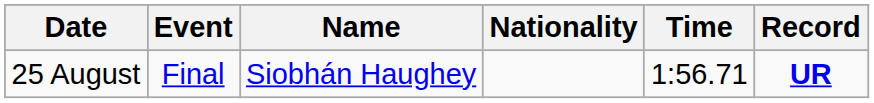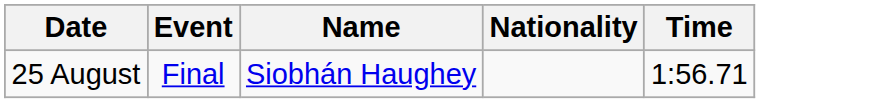- column: Record | UR
